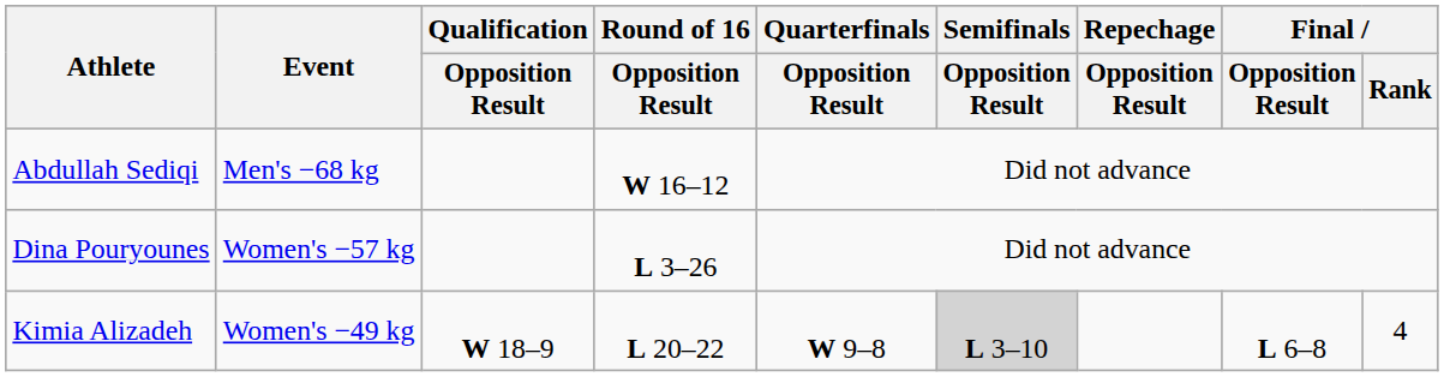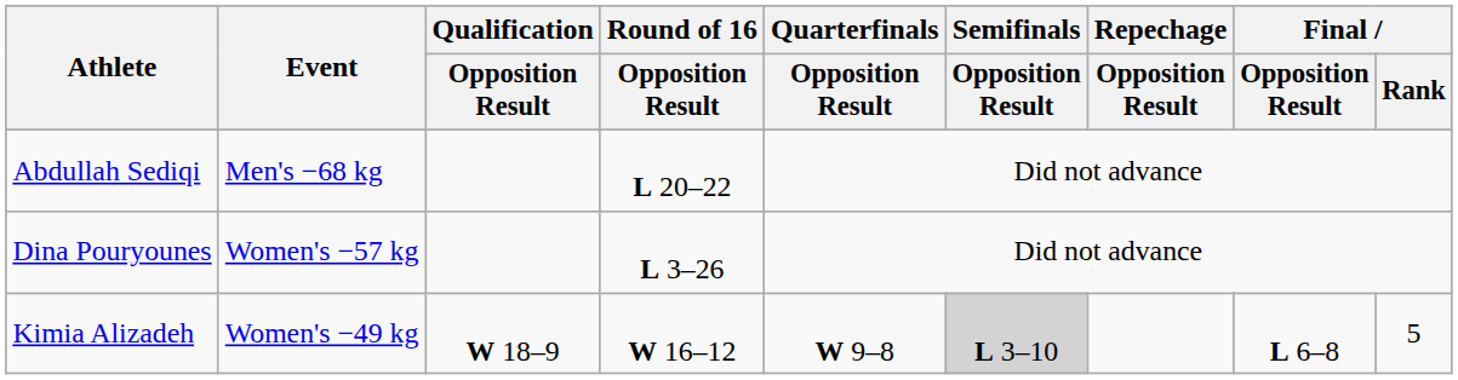Abdullah Sediqi | Round of 16 / Opposition Result: W 16–12 -> L 20–22
Kimia Alizadeh | Round of 16 / Opposition Result: L 20–22 -> W 16–12
Kimia Alizadeh | Final / Rank: 4 -> 5
